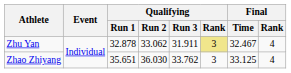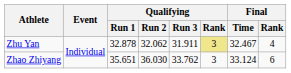Zhu Yan | Qualifying / Run 2: 33.062 -> 32.062
Zhao Zhiyang | Final / Time: 33.125 -> 33.124
Zhao Zhiyang | Final / Rank: 4 -> 6
